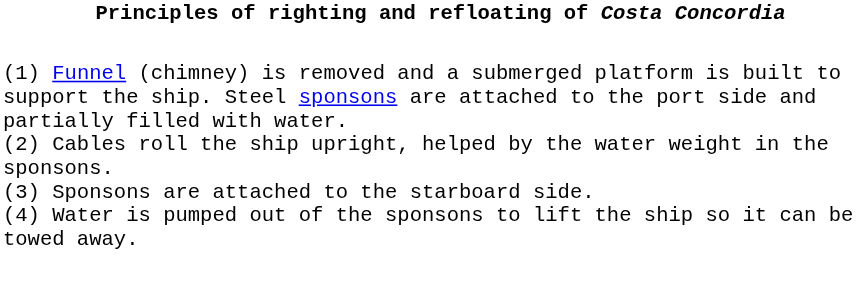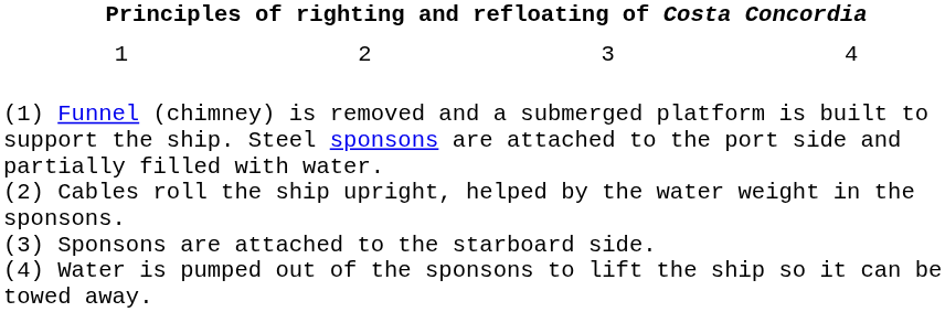+ row: 1 | 2 | 3 | 4
